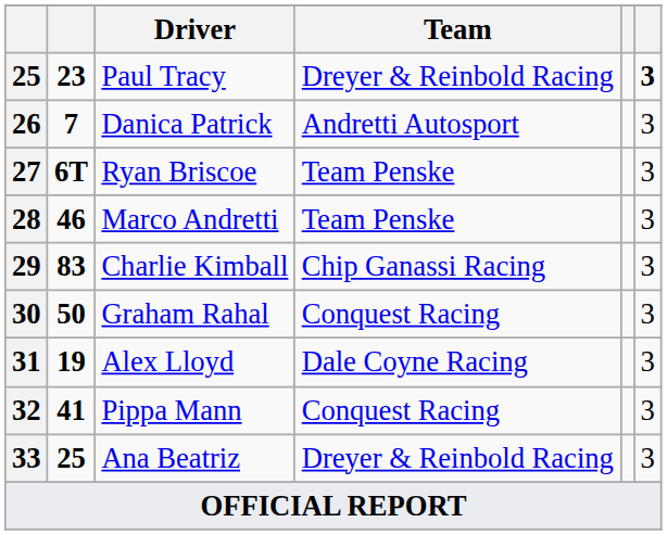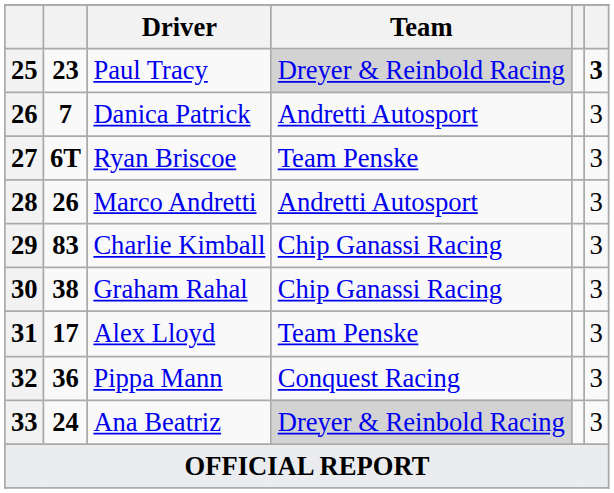Paul Tracy | Team: no background -> lightgrey background
Marco Andretti | column 2: 46 -> 26
Marco Andretti | Team: Team Penske -> Andretti Autosport
Graham Rahal | column 2: 50 -> 38
Graham Rahal | Team: Conquest Racing -> Chip Ganassi Racing
Alex Lloyd | column 2: 19 -> 17
Alex Lloyd | Team: Dale Coyne Racing -> Team Penske
Pippa Mann | column 2: 41 -> 36
Ana Beatriz | column 2: 25 -> 24
Ana Beatriz | Team: no background -> lightgrey background
